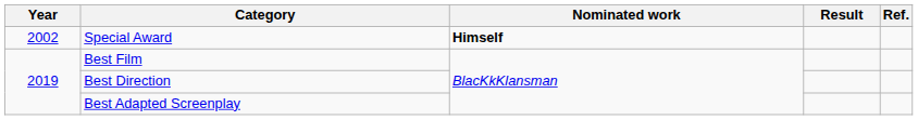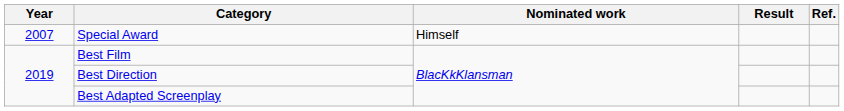Special Award | Year: 2002 -> 2007
Special Award | Nominated work: bold -> normal
